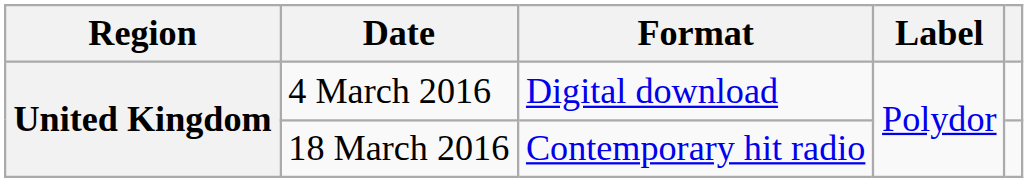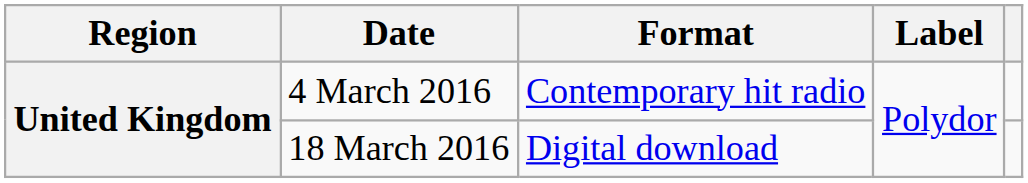4 March 2016 | Format: Digital download -> Contemporary hit radio
18 March 2016 | Format: Contemporary hit radio -> Digital download
